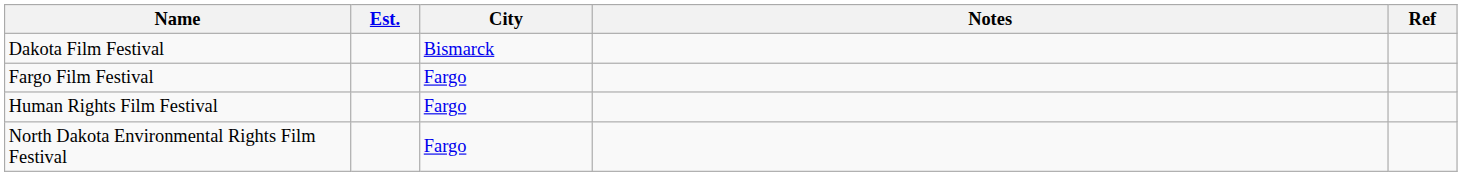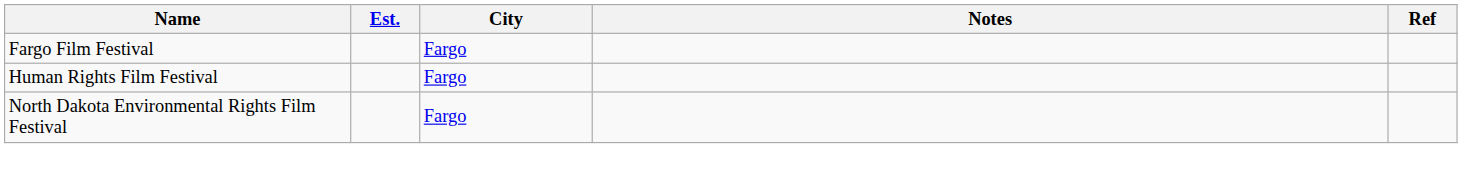- row: Dakota Film Festival | Bismarck
